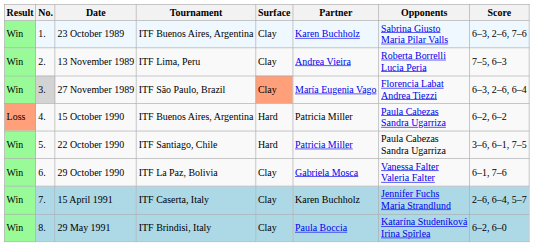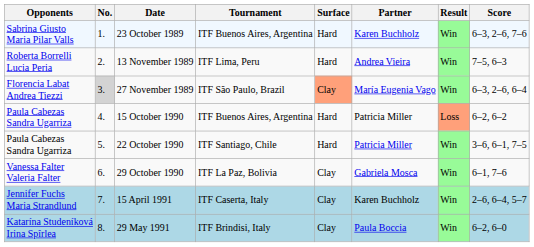columns swapped: Result <-> Opponents
23 October 1989 | Surface: Clay -> Hard
13 November 1989 | Surface: Clay -> Hard
